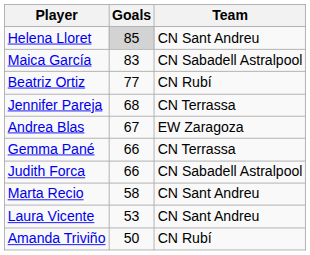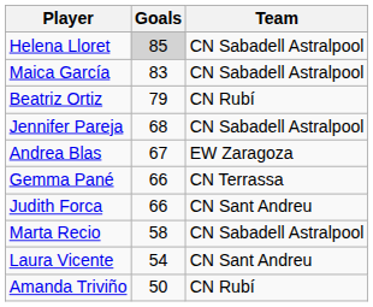Helena Lloret | Team: CN Sant Andreu -> CN Sabadell Astralpool
Beatriz Ortiz | Goals: 77 -> 79
Jennifer Pareja | Team: CN Terrassa -> CN Sabadell Astralpool
Judith Forca | Team: CN Sabadell Astralpool -> CN Sant Andreu
Marta Recio | Team: CN Sant Andreu -> CN Sabadell Astralpool
Laura Vicente | Goals: 53 -> 54
